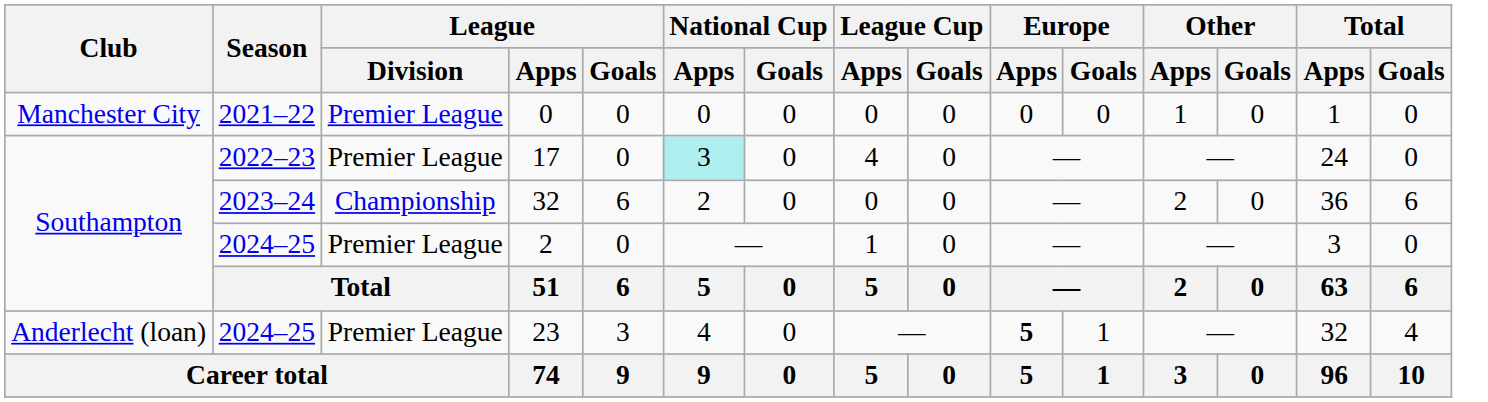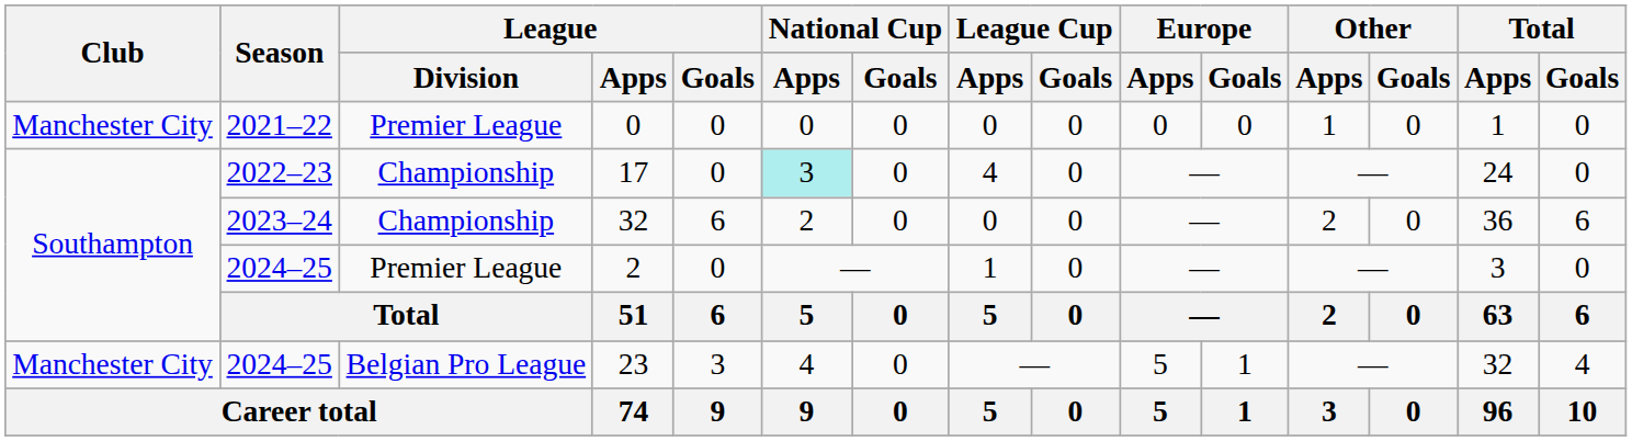17 | League / Division: Premier League -> Championship
23 | Club: Anderlecht (loan) -> Manchester City
23 | League / Division: Premier League -> Belgian Pro League
23 | Europe / Apps: bold -> normal
